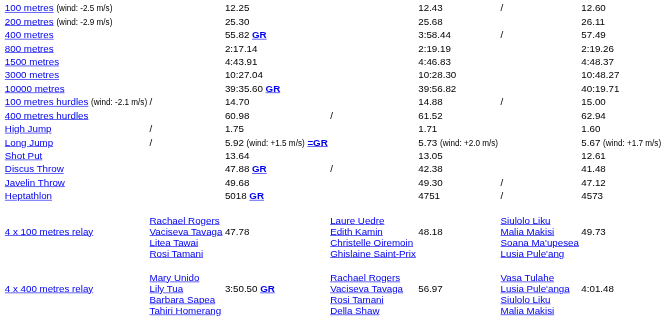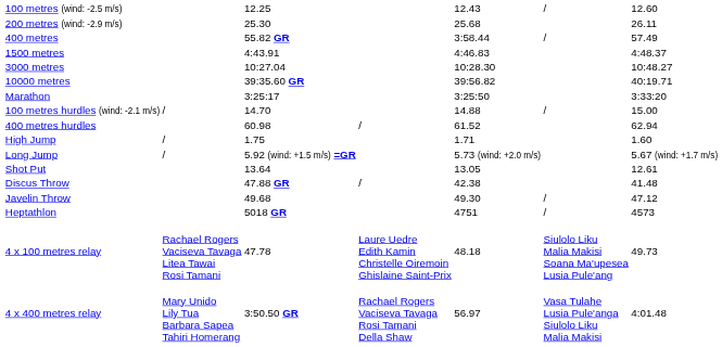- row: 800 metres | 2:17.14 | 2:19.19 | 2:19.26
+ row: Marathon | 3:25:17 | 3:25:50 | 3:33:20
